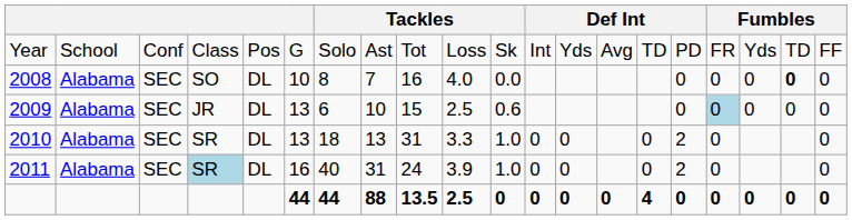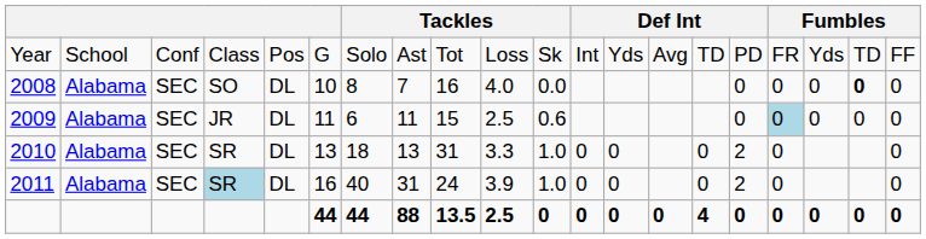2009 | column 6: 13 -> 11
2009 | column 8: 10 -> 11
